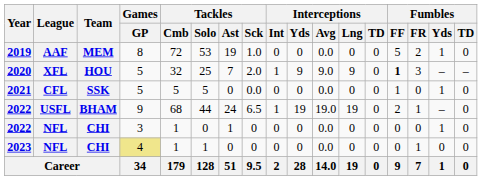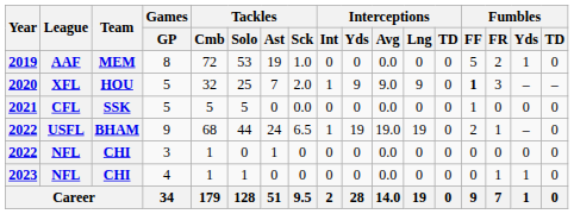2021 | Fumbles / Yds: 1 -> 0
2022 / NFL | Fumbles / Yds: 1 -> 0
2023 | Games / GP: khaki background -> no background
2023 | Fumbles / Yds: 0 -> 1
